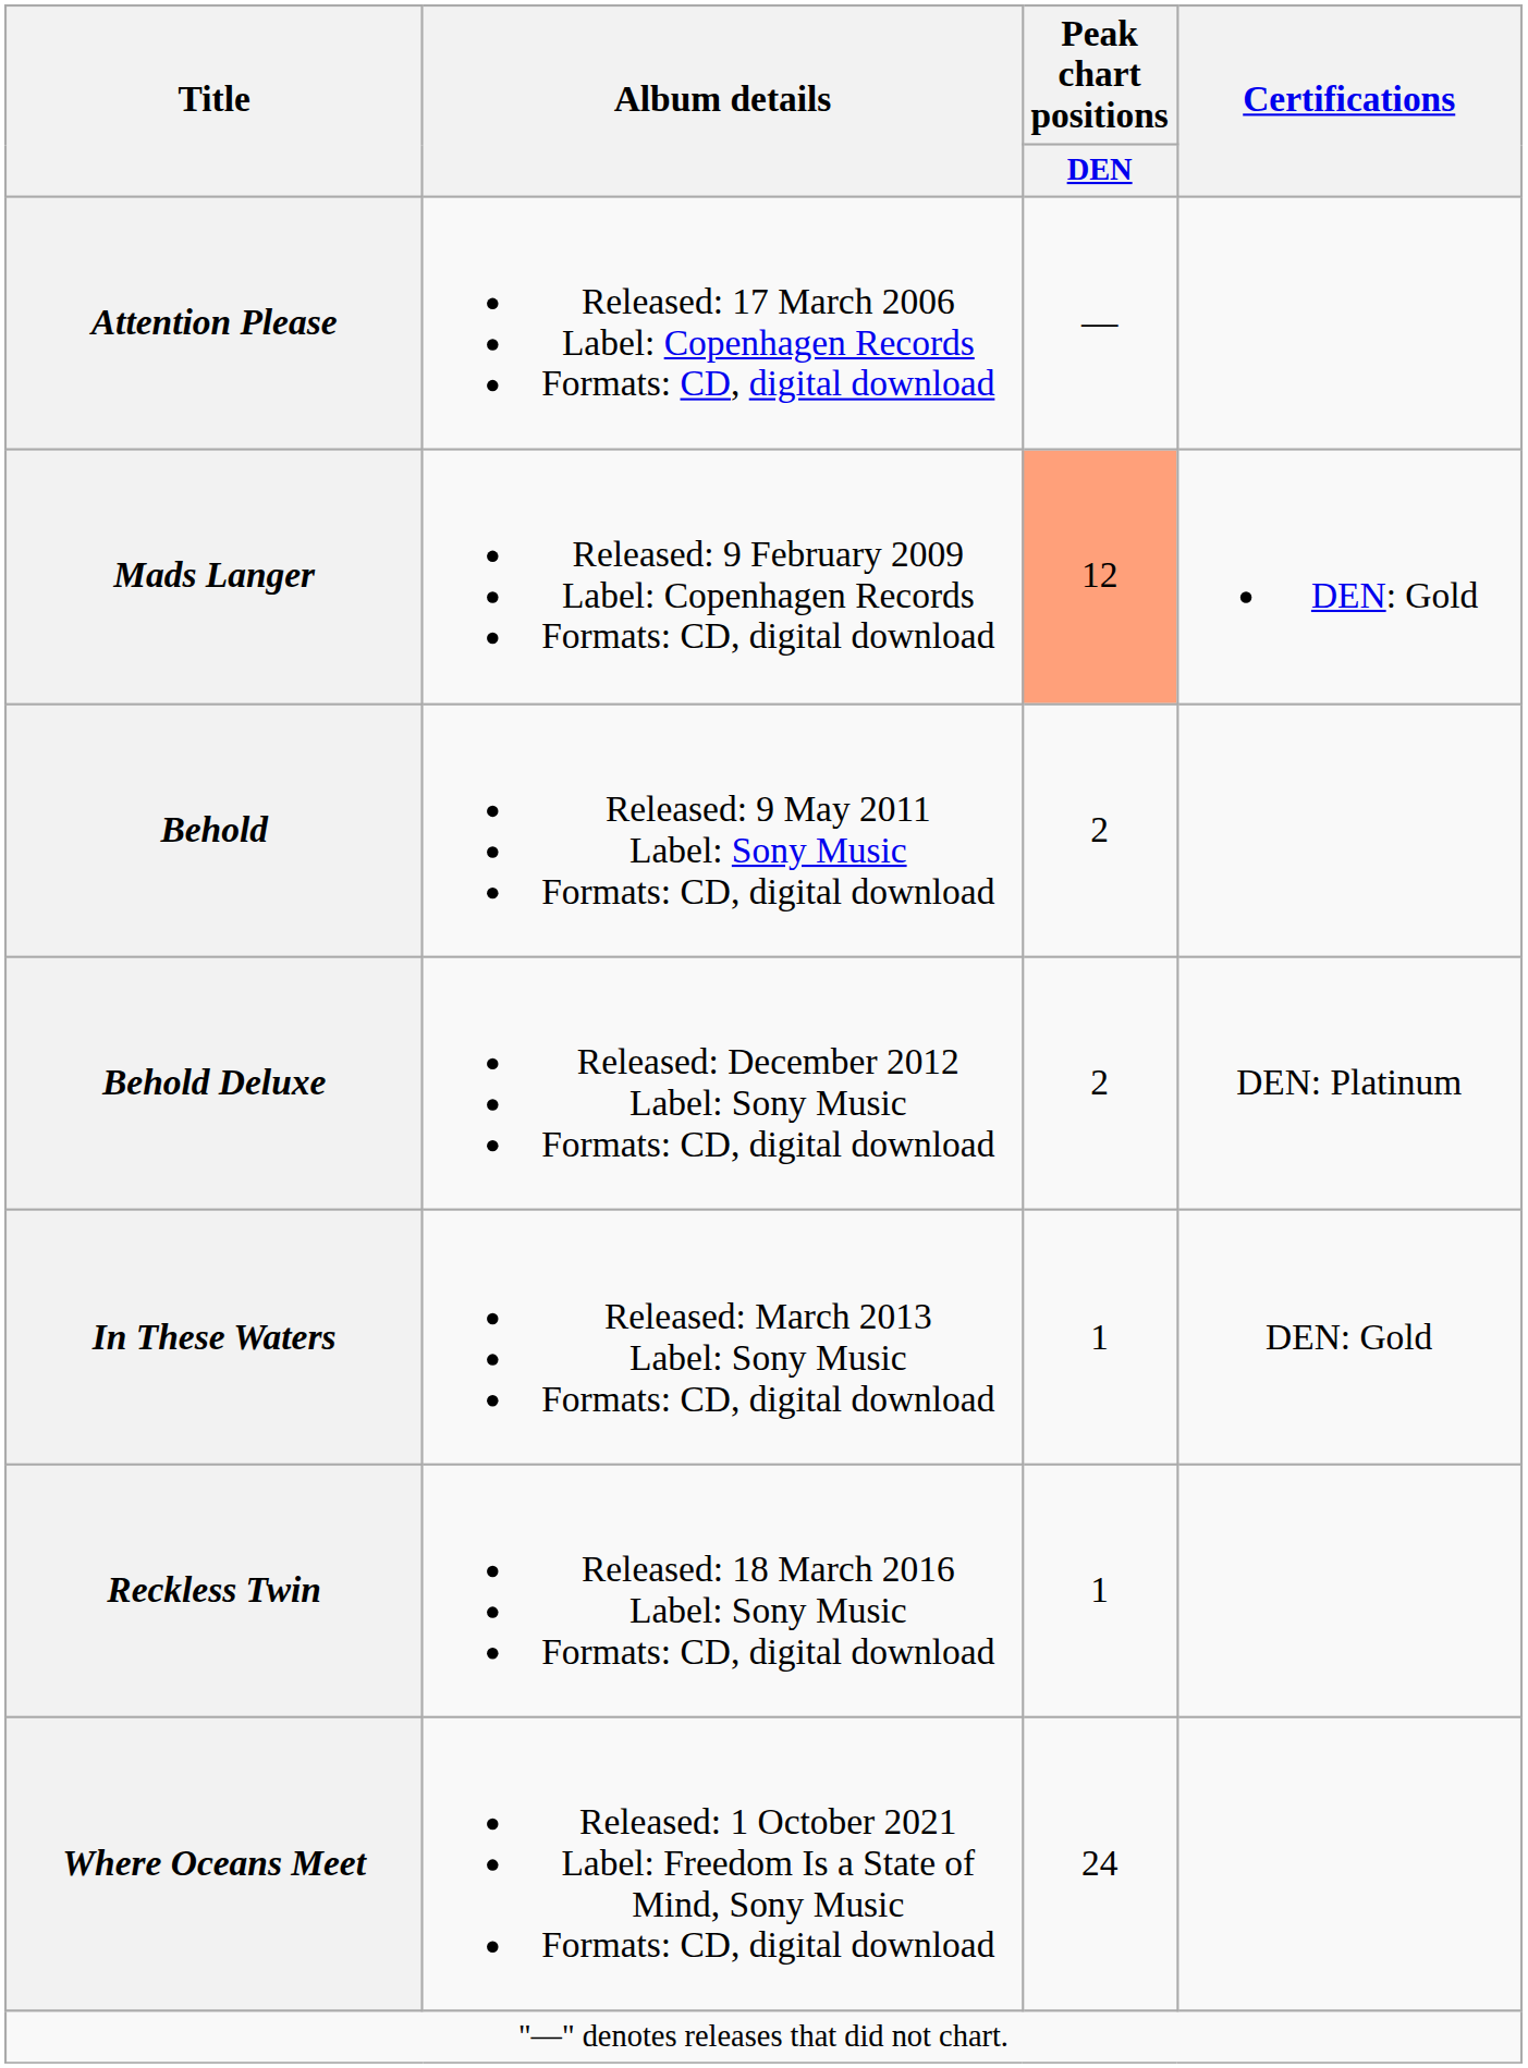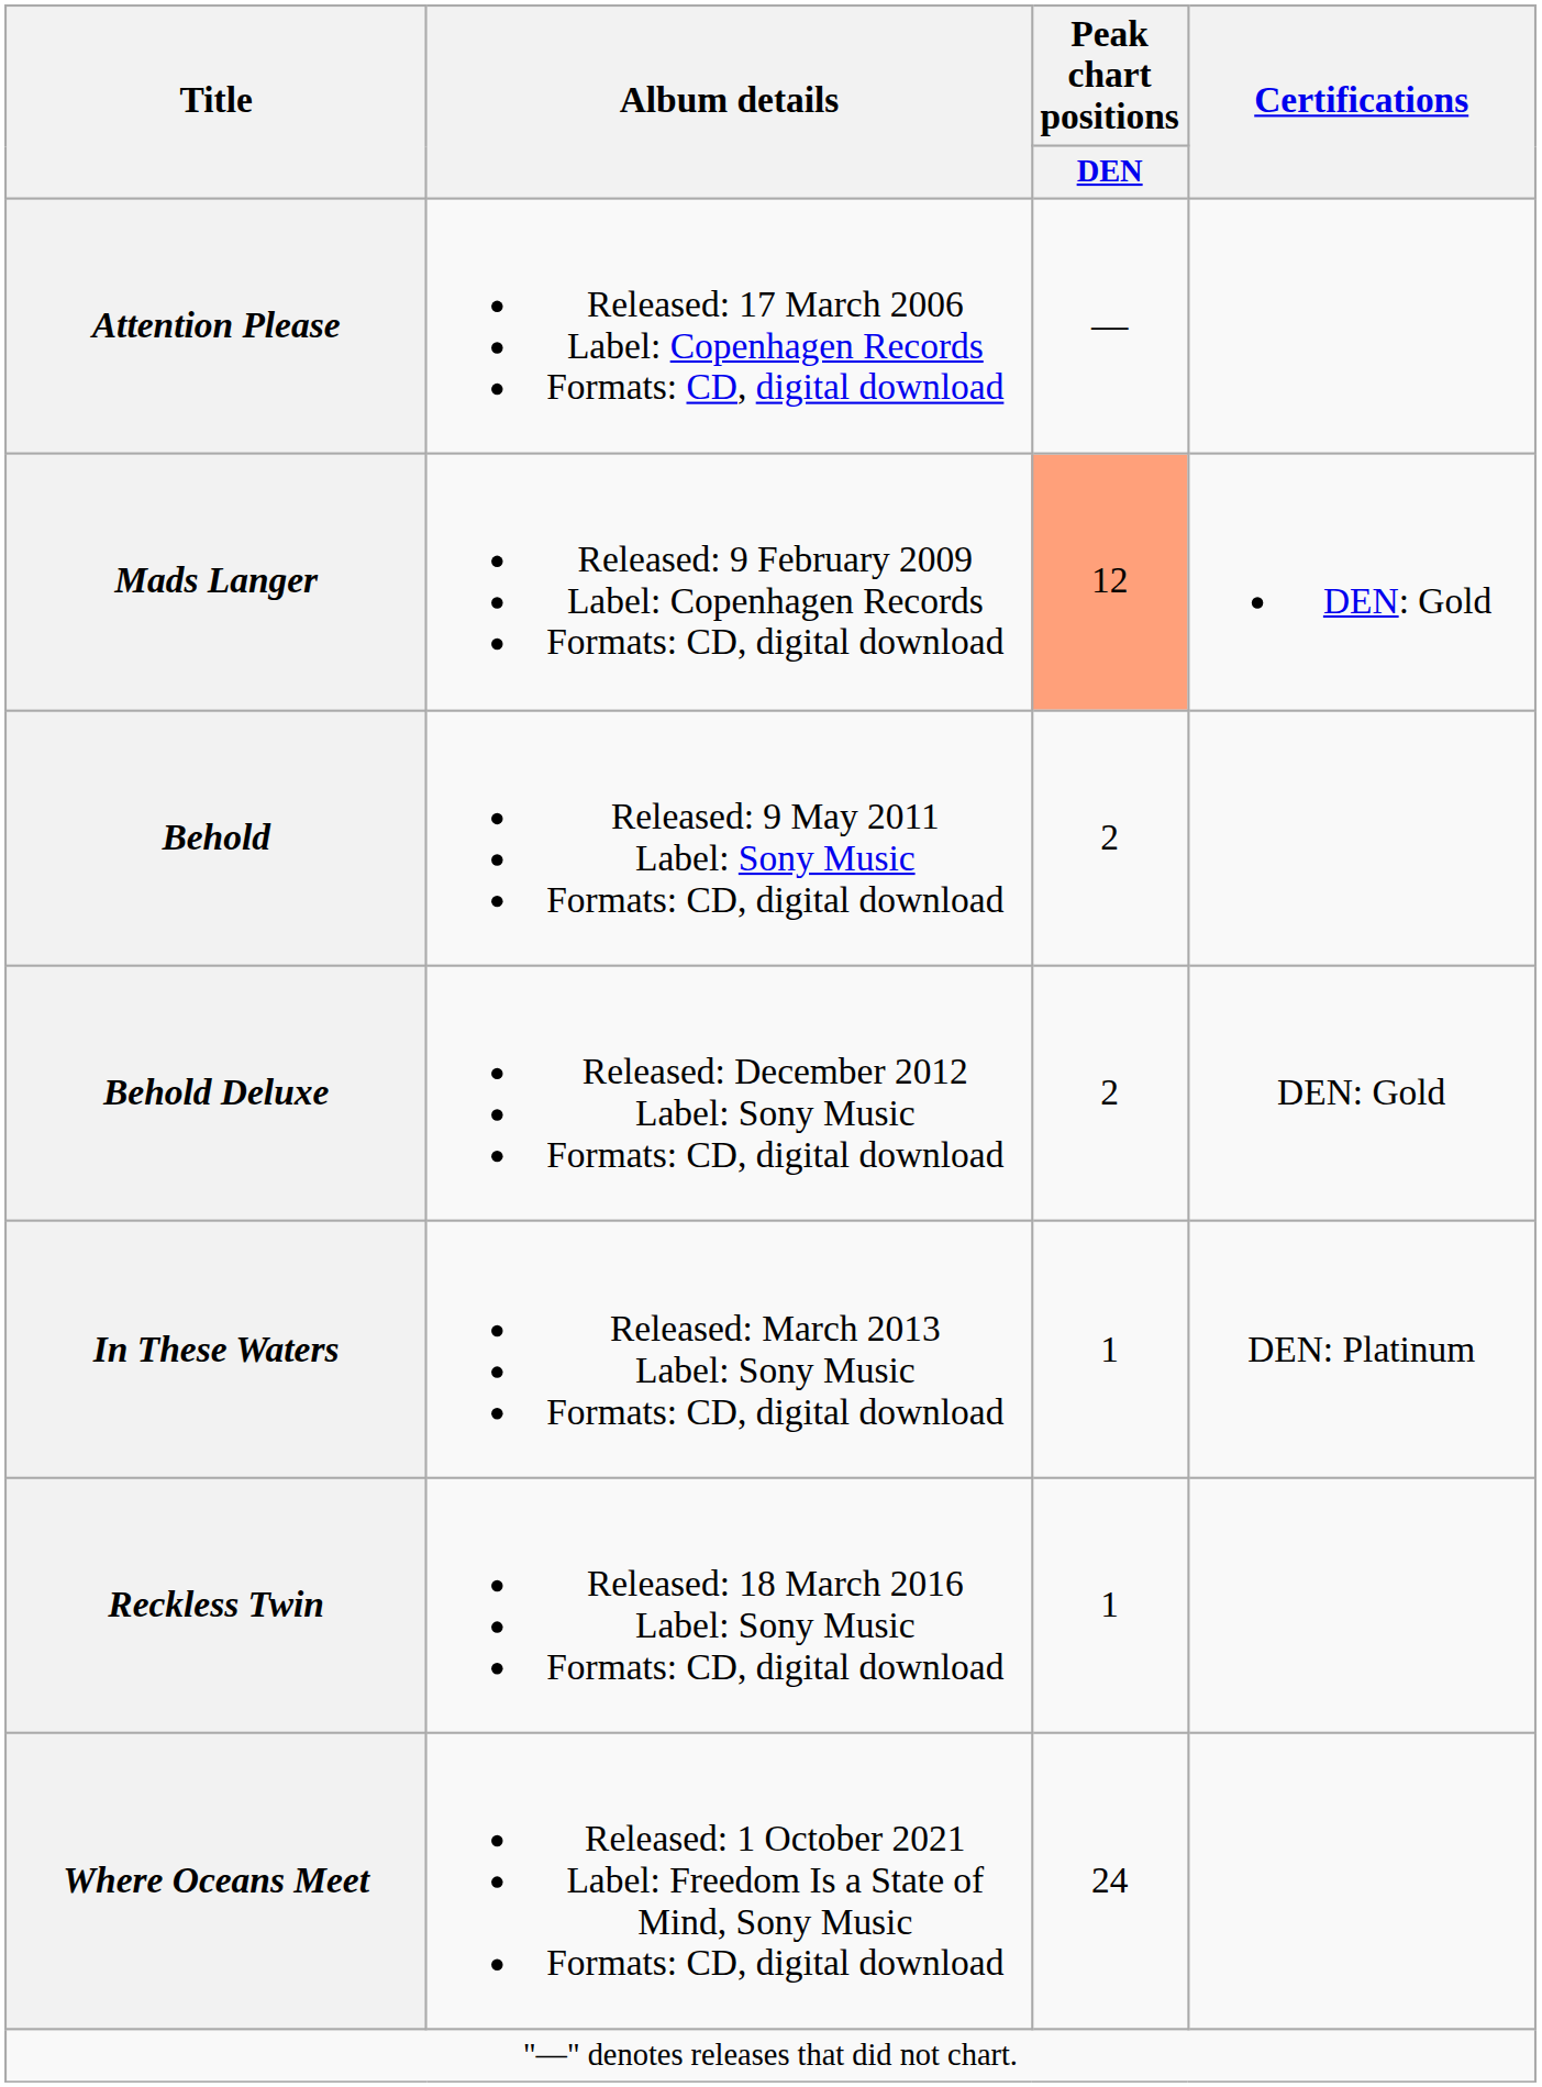Behold Deluxe | Certifications: DEN: Platinum -> DEN: Gold
In These Waters | Certifications: DEN: Gold -> DEN: Platinum
